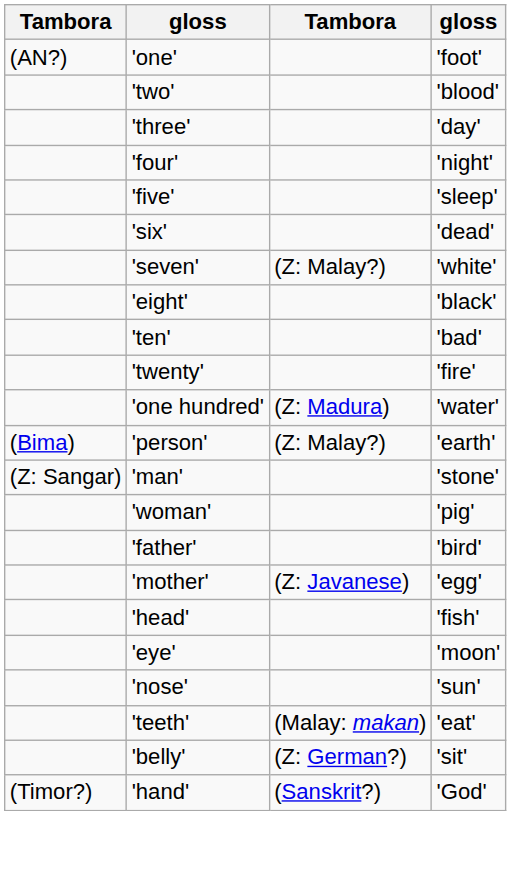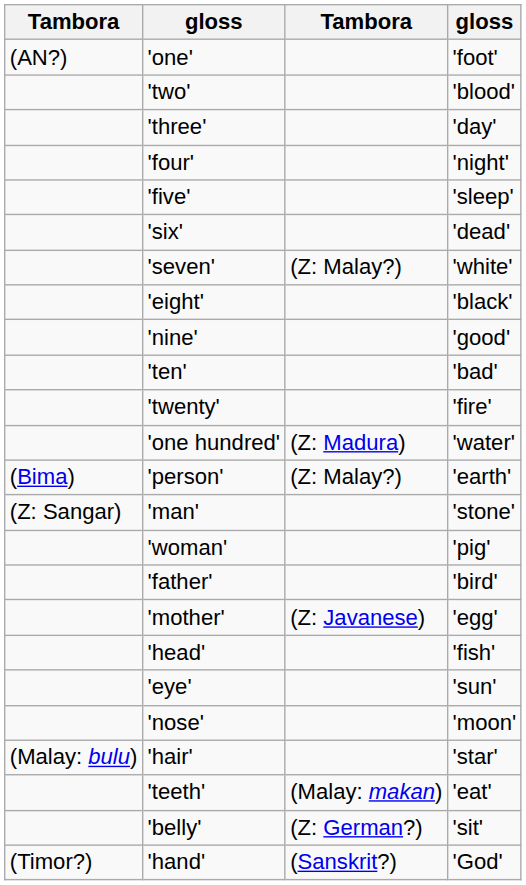+ row: 'nine' | 'good'
'eye' | column 4: 'moon' -> 'sun'
'nose' | column 4: 'sun' -> 'moon'
+ row: (Malay: bulu) | 'hair' | 'star'
